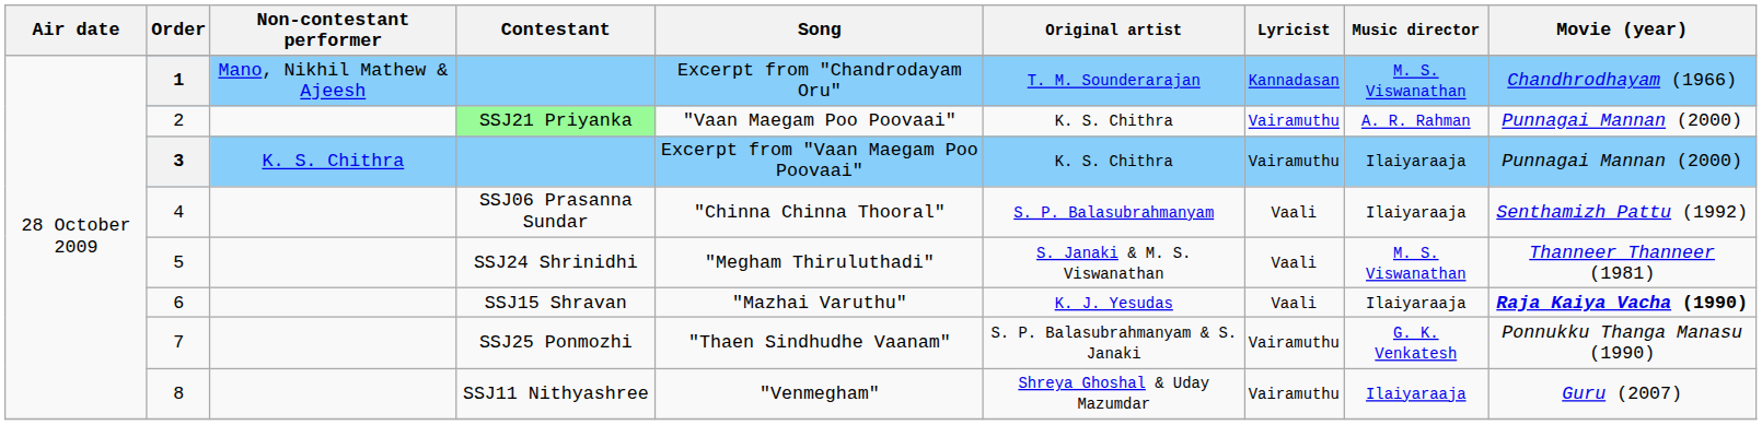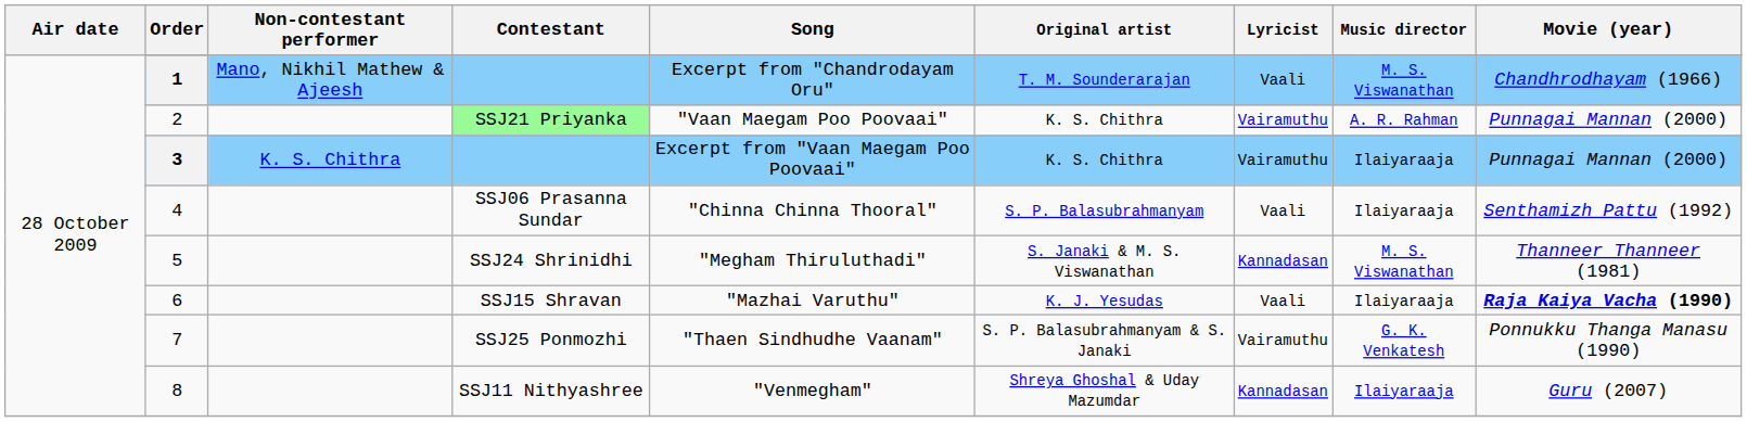1 | Lyricist: Kannadasan -> Vaali
5 | Lyricist: Vaali -> Kannadasan
8 | Lyricist: Vairamuthu -> Kannadasan
